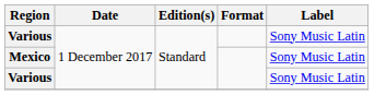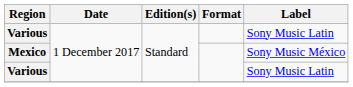Mexico | Label: Sony Music Latin -> Sony Music México
